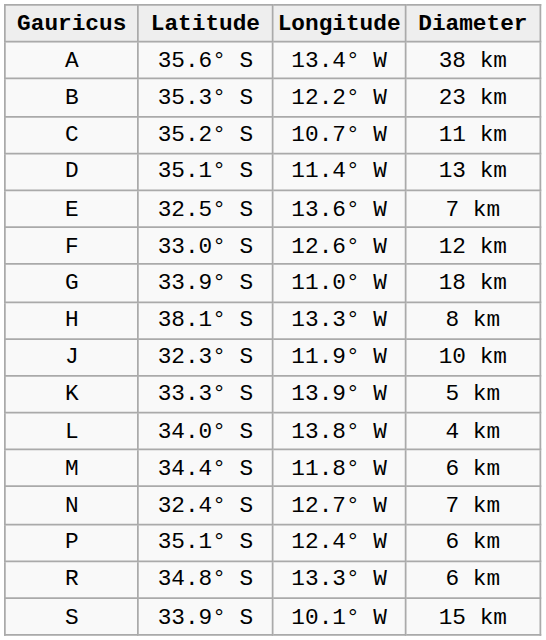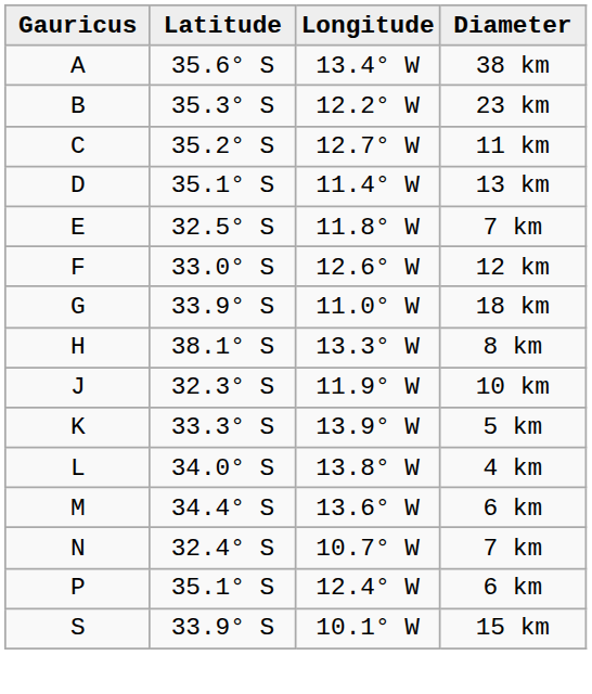C | Longitude: 10.7° W -> 12.7° W
E | Longitude: 13.6° W -> 11.8° W
M | Longitude: 11.8° W -> 13.6° W
N | Longitude: 12.7° W -> 10.7° W
- row: R | 34.8° S | 13.3° W | 6 km
